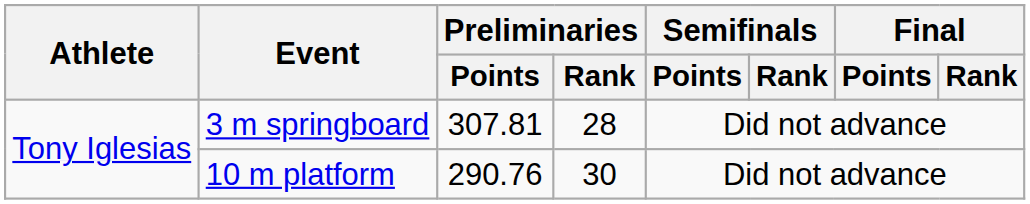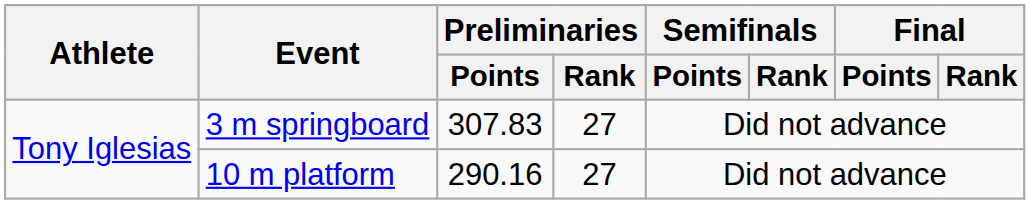3 m springboard | Preliminaries / Points: 307.81 -> 307.83
3 m springboard | Preliminaries / Rank: 28 -> 27
10 m platform | Preliminaries / Points: 290.76 -> 290.16
10 m platform | Preliminaries / Rank: 30 -> 27
